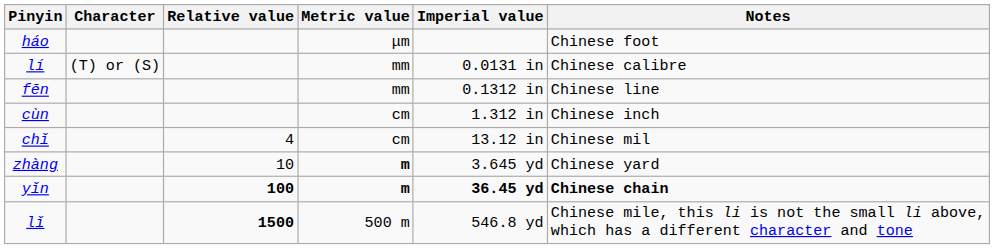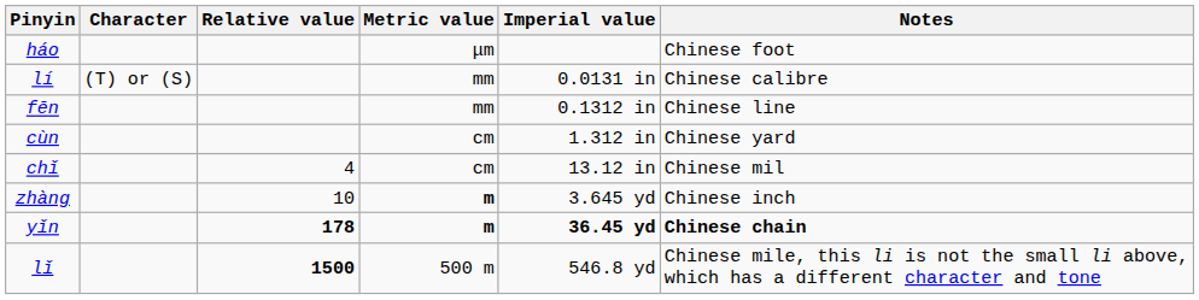cùn | Notes: Chinese inch -> Chinese yard
zhàng | Notes: Chinese yard -> Chinese inch
yǐn | Relative value: 100 -> 178
